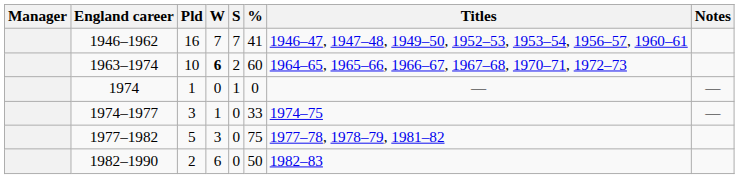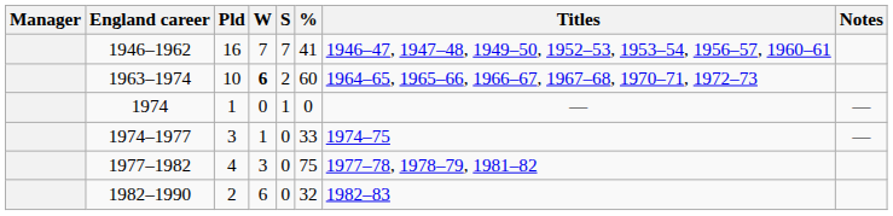1977–1982 | Pld: 5 -> 4
1982–1990 | %: 50 -> 32
